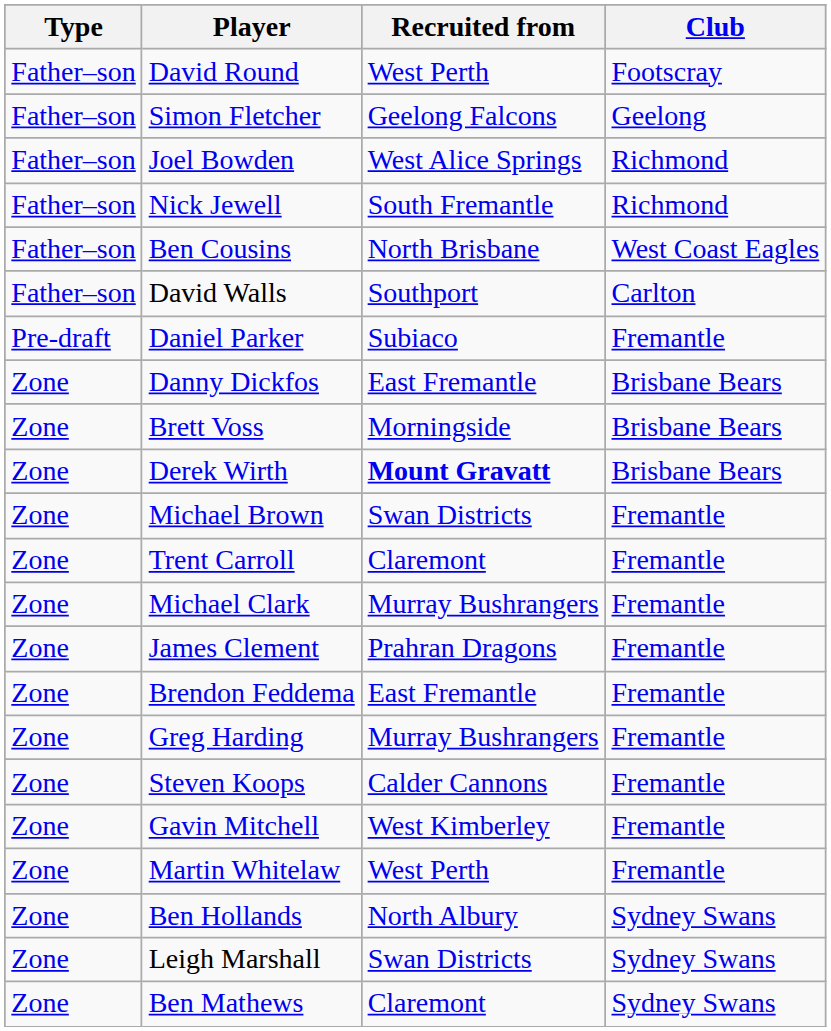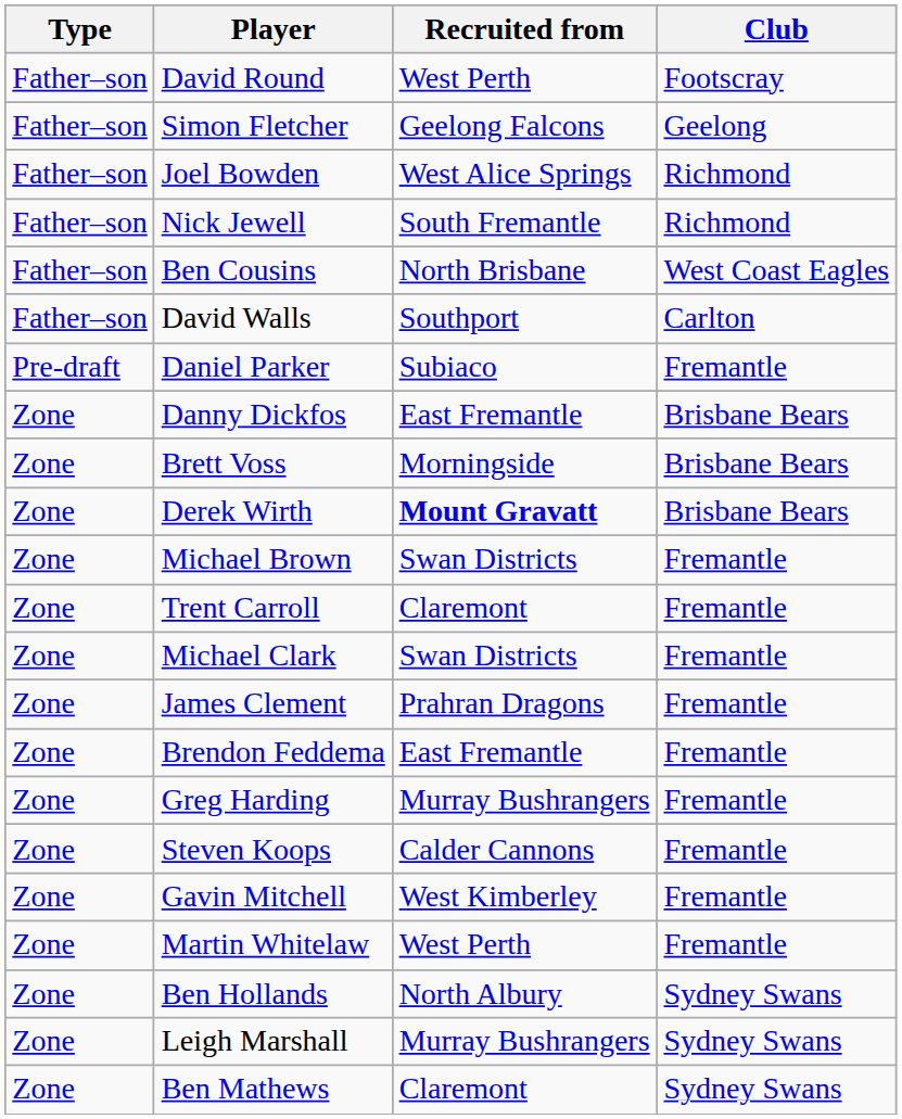Michael Clark | Recruited from: Murray Bushrangers -> Swan Districts
Leigh Marshall | Recruited from: Swan Districts -> Murray Bushrangers
